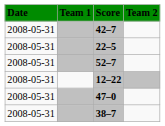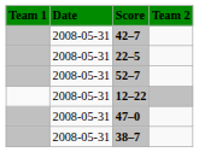columns swapped: Date <-> Team 1
